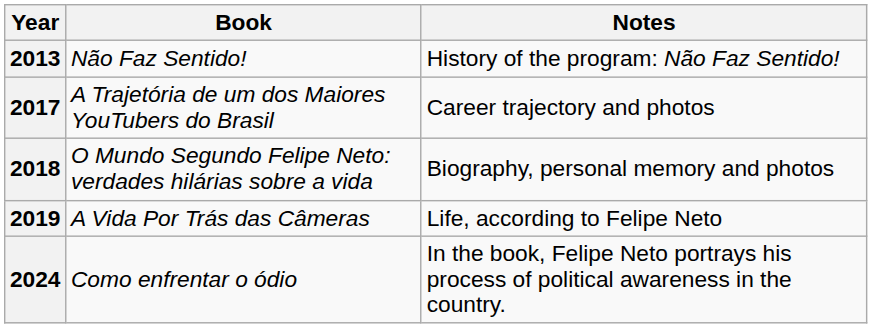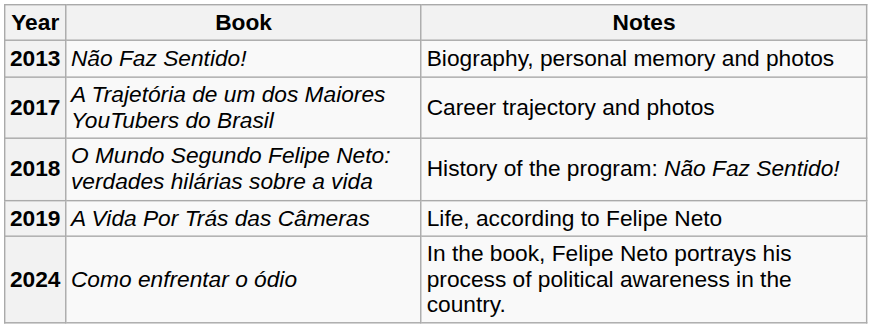2013 | Notes: History of the program: Não Faz Sentido! -> Biography, personal memory and photos
2018 | Notes: Biography, personal memory and photos -> History of the program: Não Faz Sentido!
